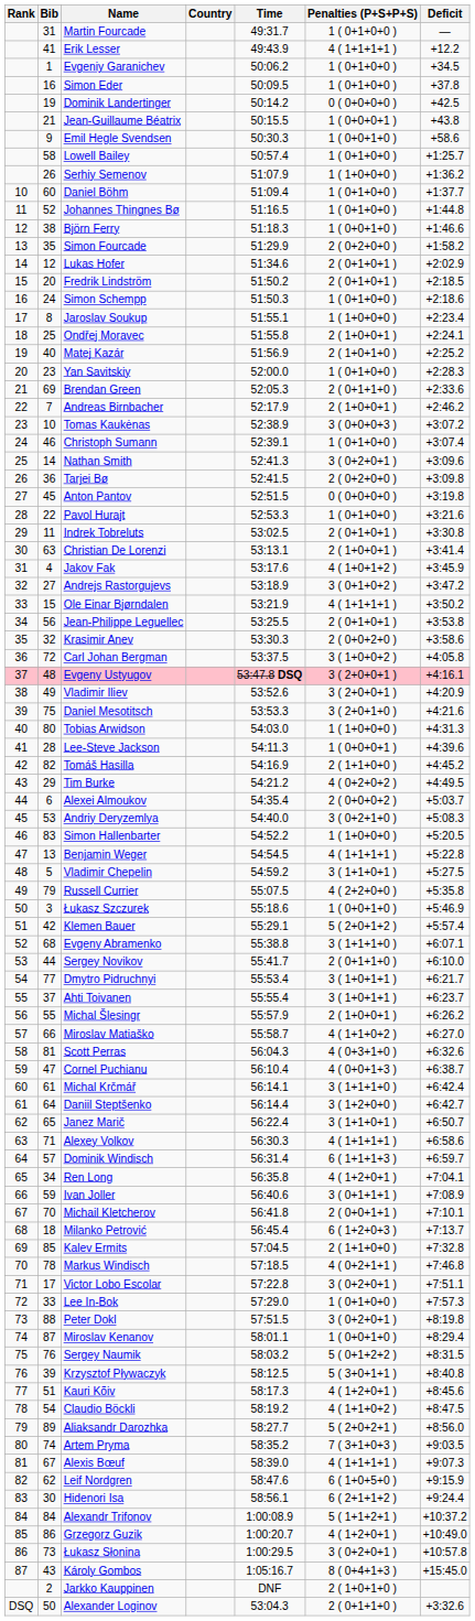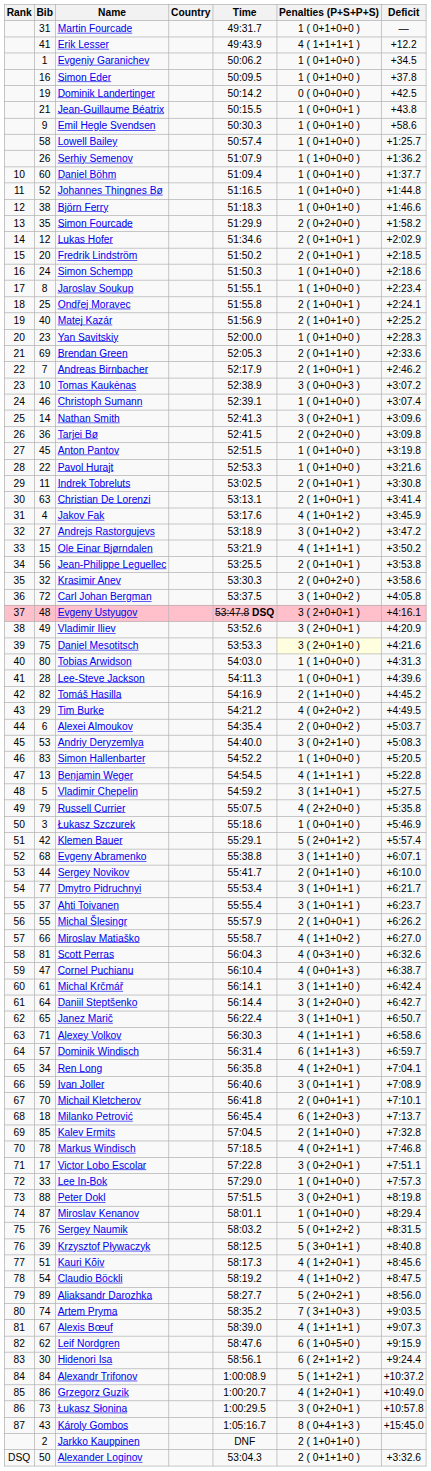Daniel Böhm | Penalties (P+S+P+S): 1 ( 0+1+0+0 ) -> 1 ( 0+0+1+0 )
Anton Pantov | Penalties (P+S+P+S): 0 ( 0+0+0+0 ) -> 1 ( 0+1+0+0 )
Daniel Mesotitsch | Penalties (P+S+P+S): no background -> lightyellow background
Miroslav Kenanov | Penalties (P+S+P+S): 1 ( 0+0+1+0 ) -> 1 ( 0+1+0+0 )
